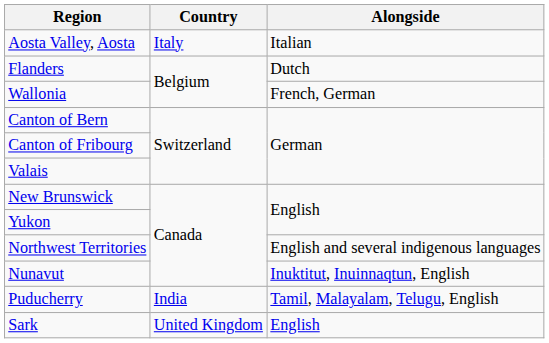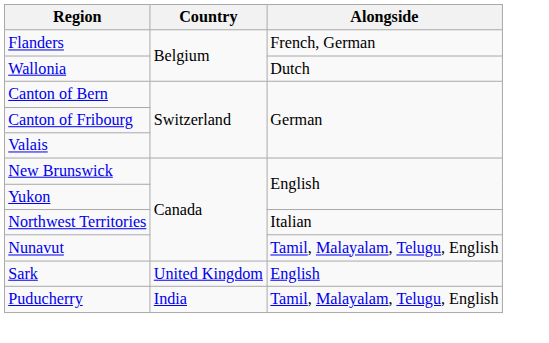- row: Aosta Valley, Aosta | Italy | Italian
Flanders | Alongside: Dutch -> French, German
Wallonia | Alongside: French, German -> Dutch
Northwest Territories | Alongside: English and several indigenous languages -> Italian
Nunavut | Alongside: Inuktitut, Inuinnaqtun, English -> Tamil, Malayalam, Telugu, English
rows swapped: Puducherry <-> Sark
